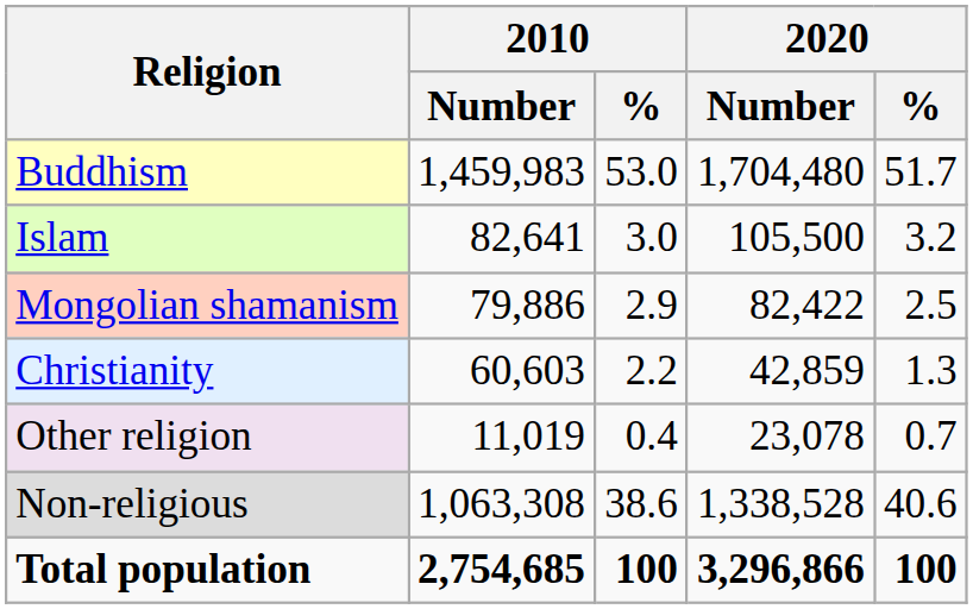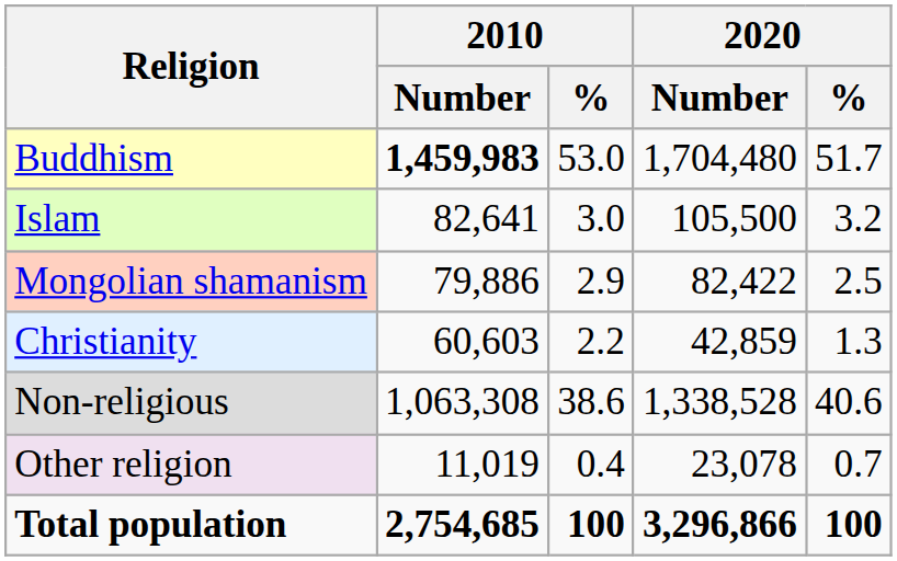Buddhism | 2010 / Number: normal -> bold
rows swapped: Other religion <-> Non-religious
